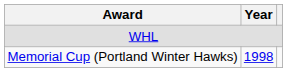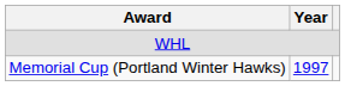Memorial Cup (Portland Winter Hawks) | Year: 1998 -> 1997
